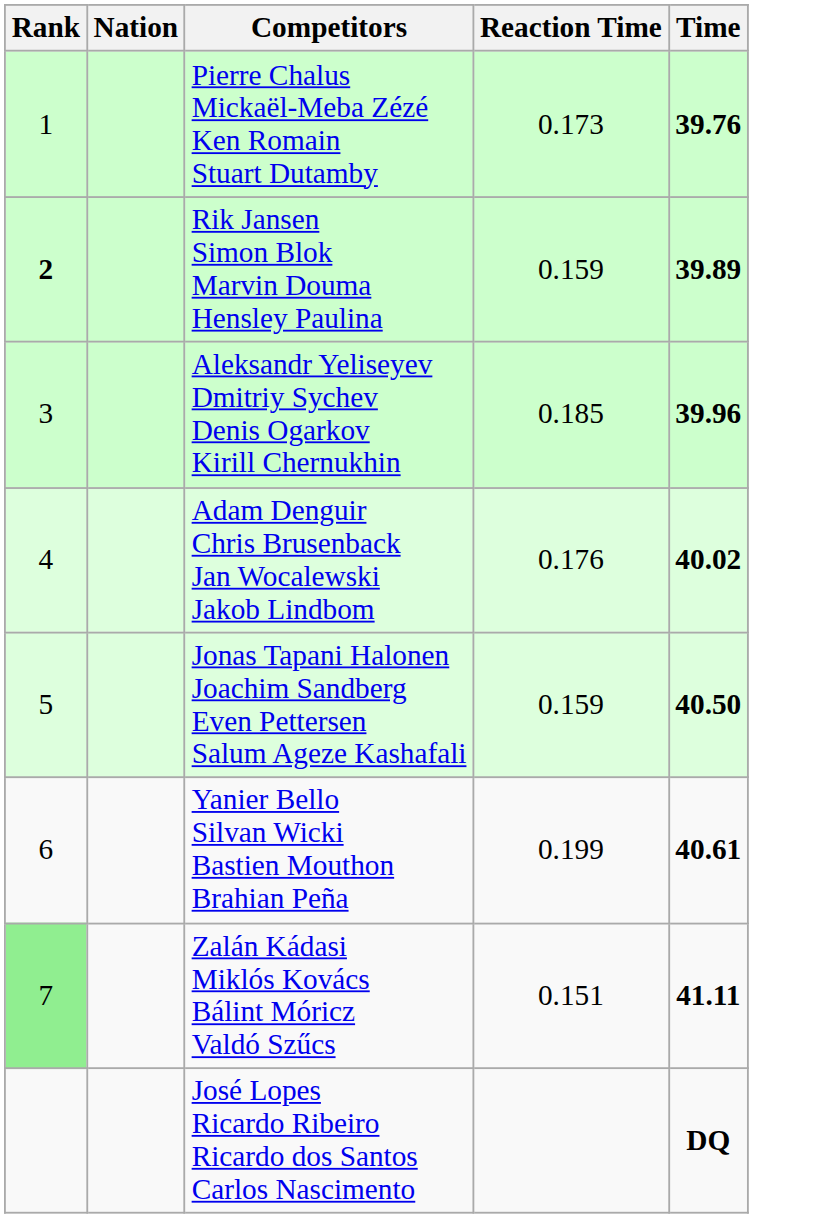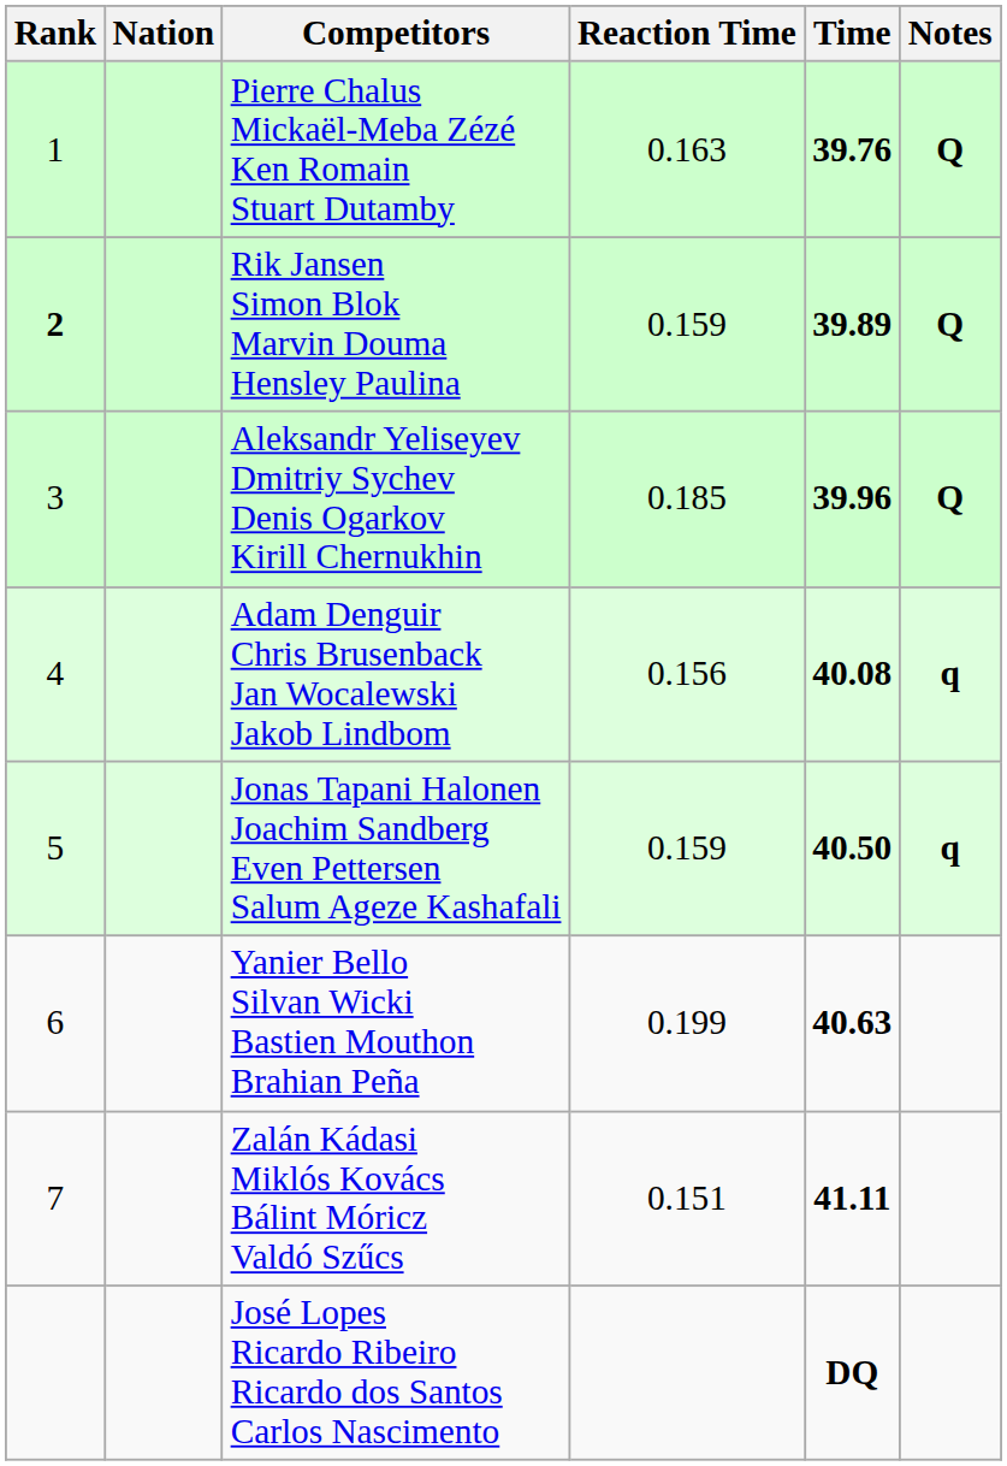+ column: Notes | Q | Q | Q | q | q
Pierre Chalus Mickaël-Meba Zézé Ken Romain Stuart Dutamby | Reaction Time: 0.173 -> 0.163
Adam Denguir Chris Brusenback Jan Wocalewski Jakob Lindbom | Reaction Time: 0.176 -> 0.156
Adam Denguir Chris Brusenback Jan Wocalewski Jakob Lindbom | Time: 40.02 -> 40.08
Yanier Bello Silvan Wicki Bastien Mouthon Brahian Peña | Time: 40.61 -> 40.63
Zalán Kádasi Miklós Kovács Bálint Móricz Valdó Szűcs | Rank: lightgreen background -> no background
